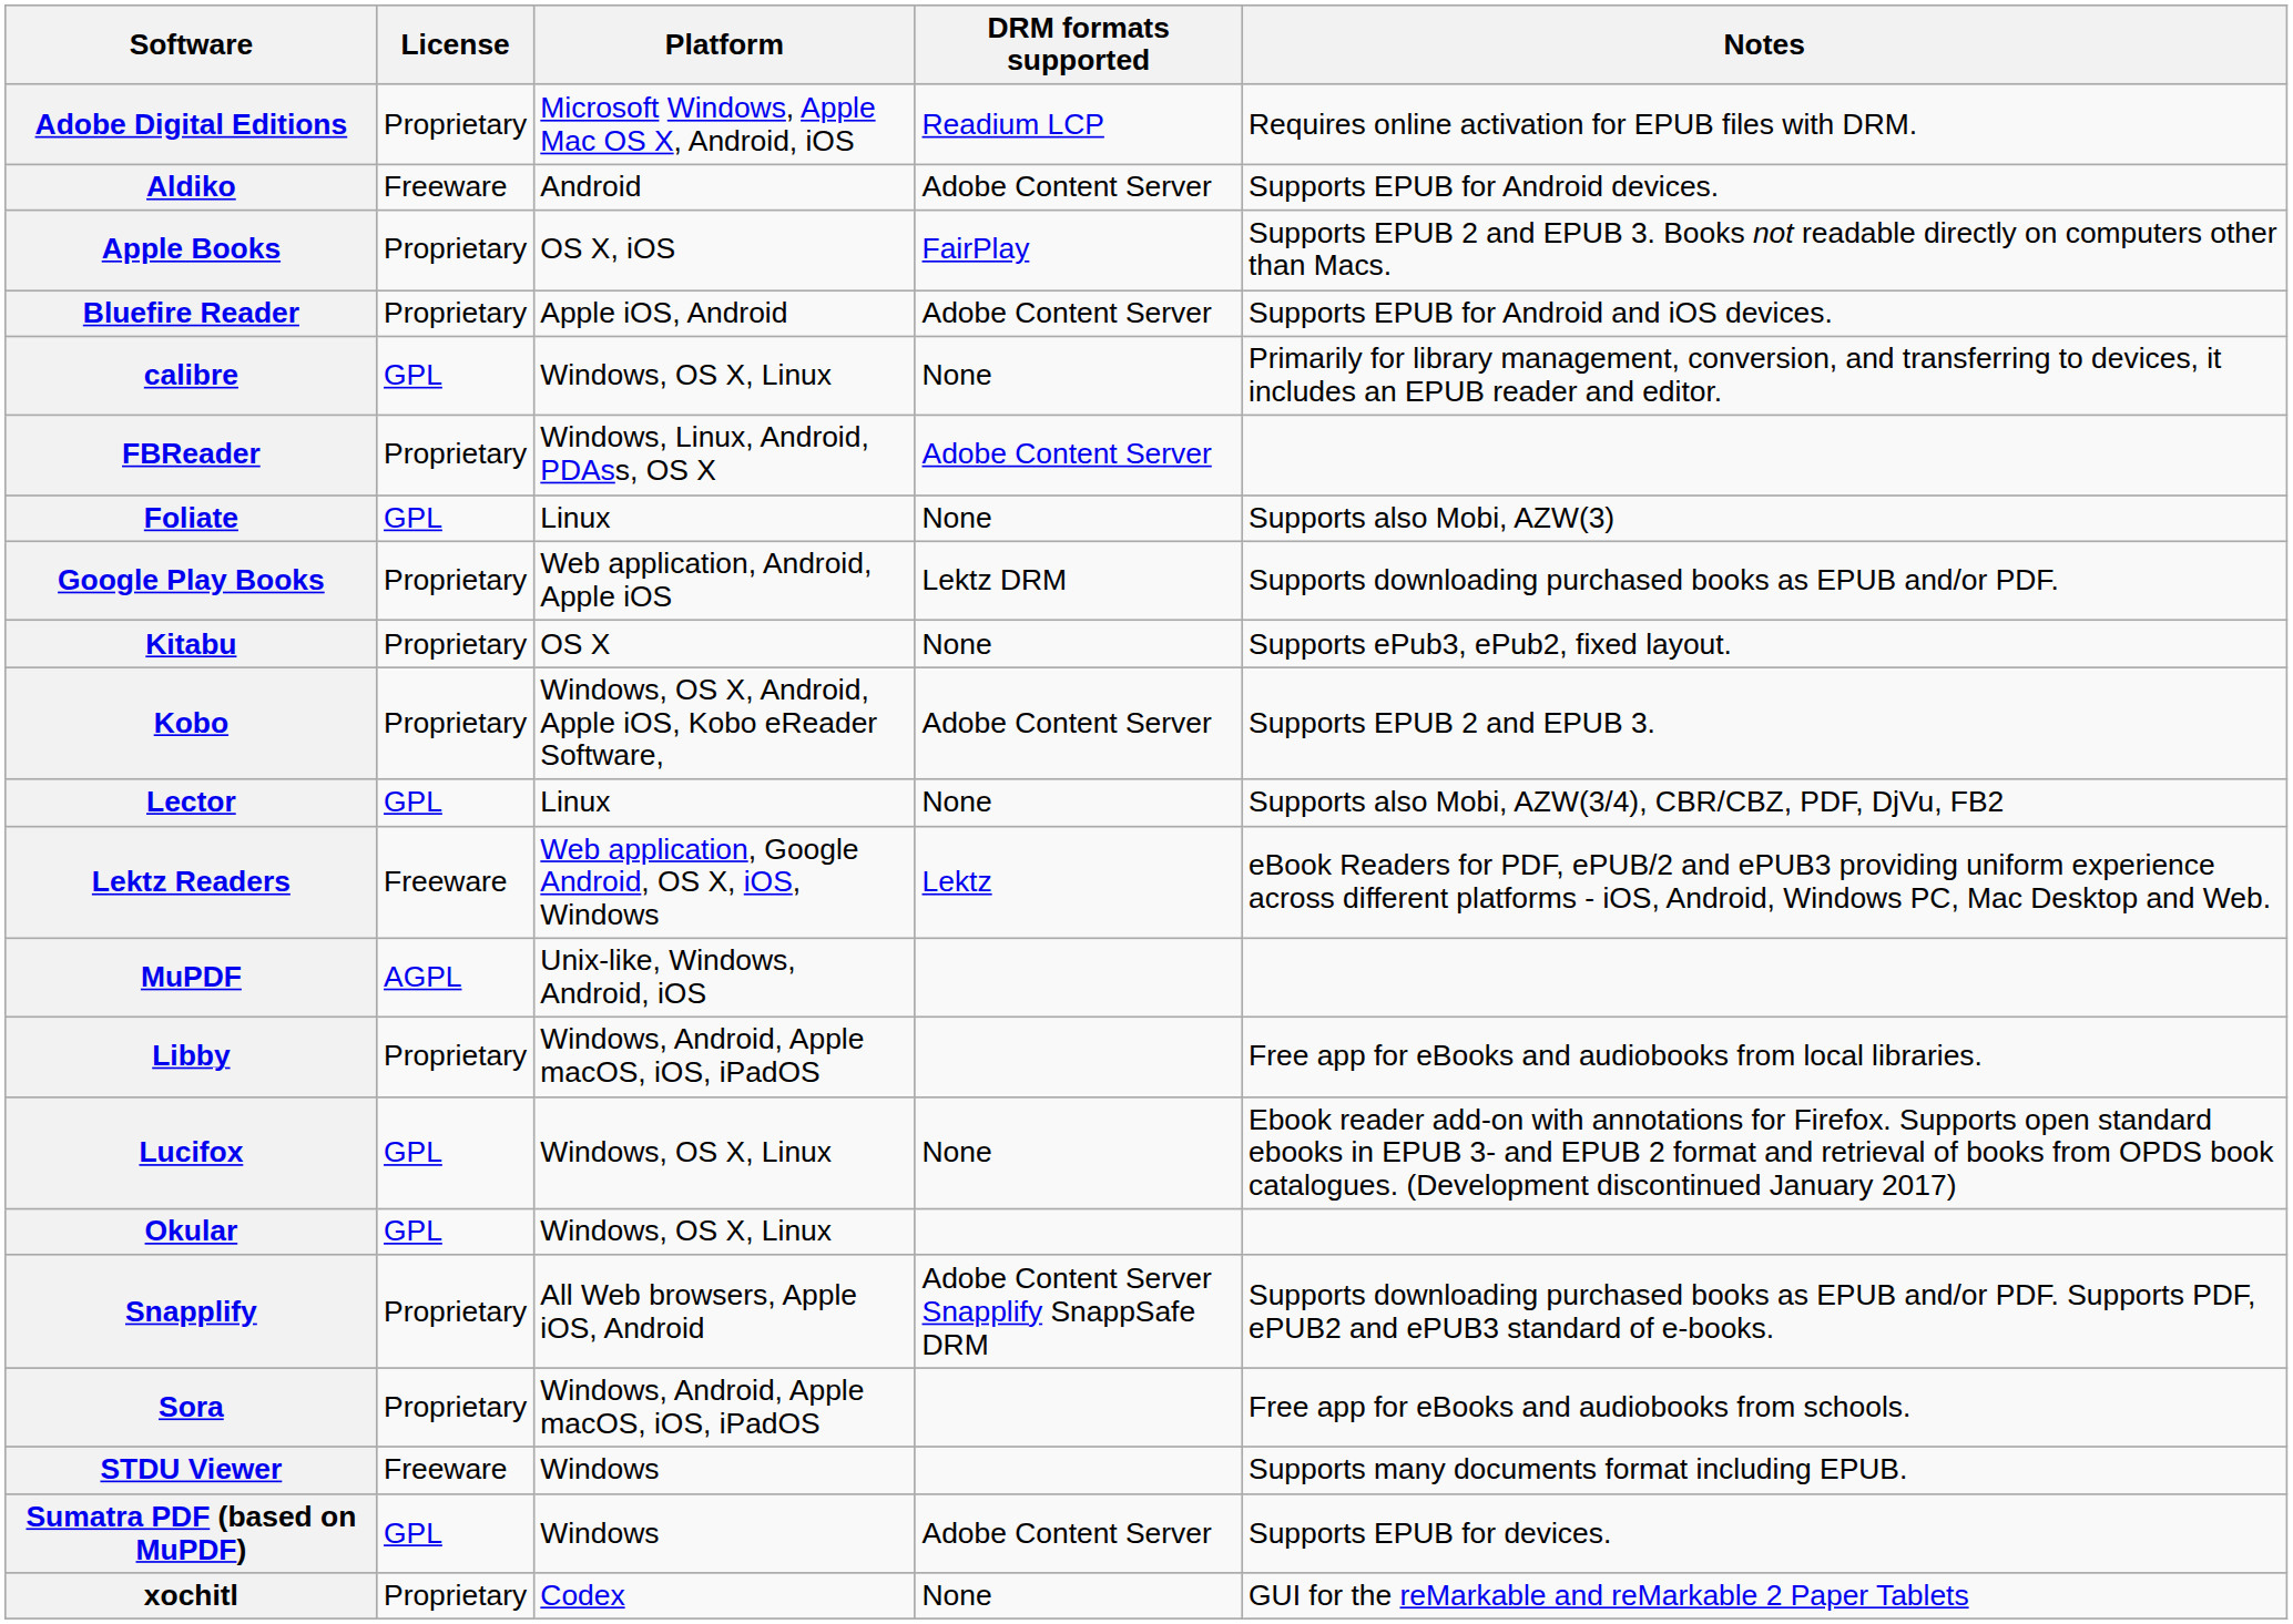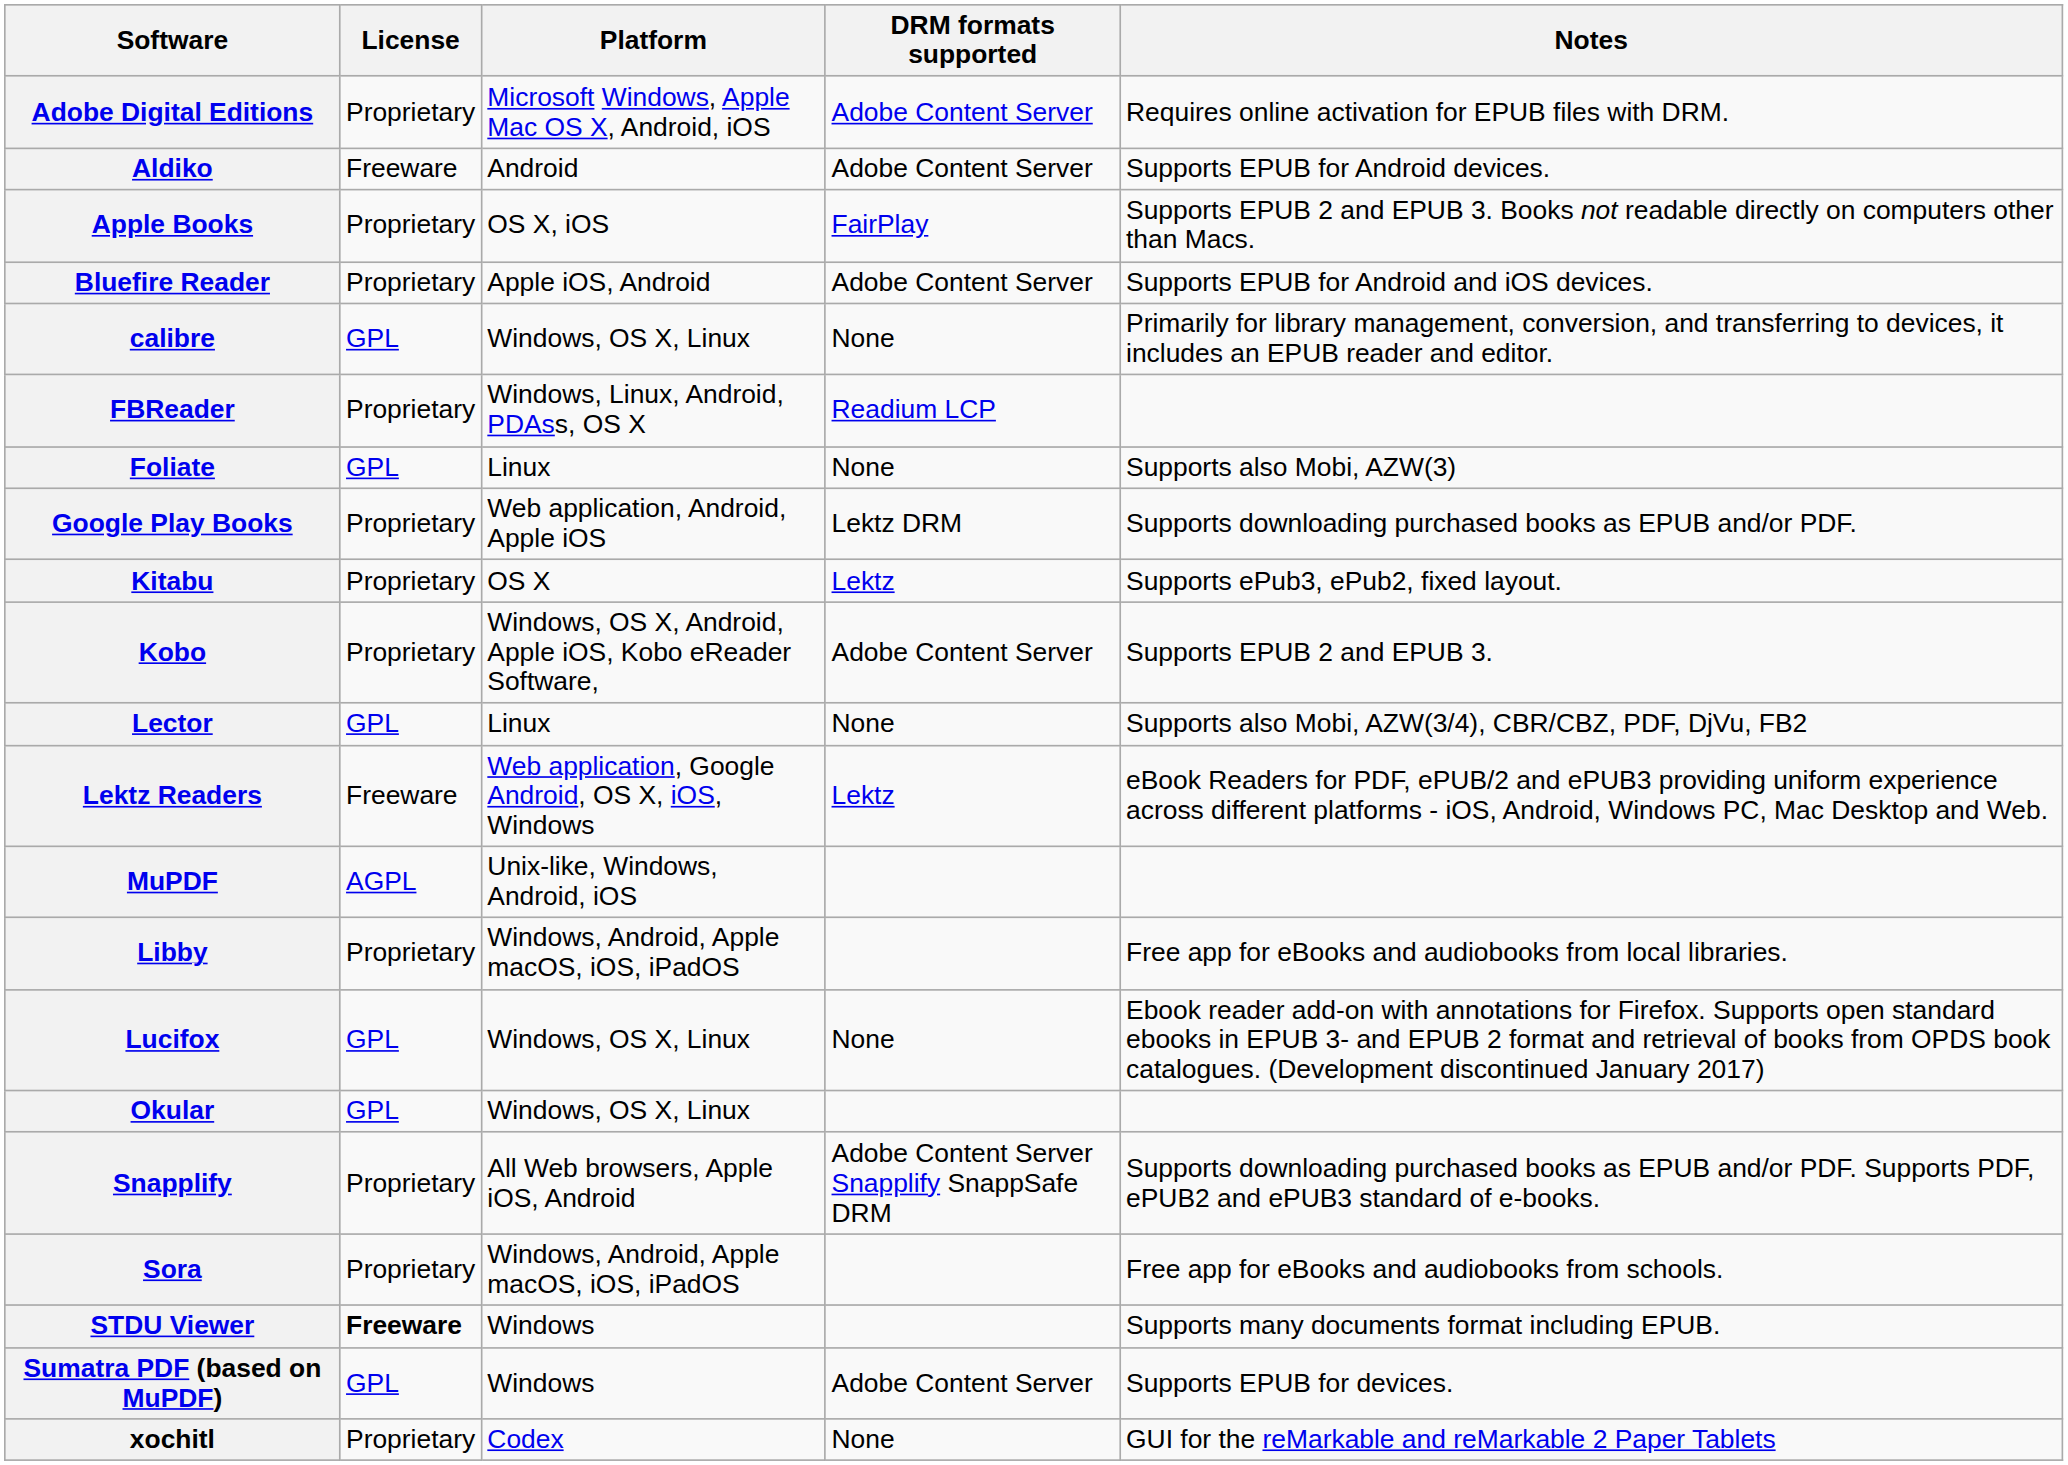Adobe Digital Editions | DRM formats supported: Readium LCP -> Adobe Content Server
FBReader | DRM formats supported: Adobe Content Server -> Readium LCP
Kitabu | DRM formats supported: None -> Lektz
STDU Viewer | License: normal -> bold
